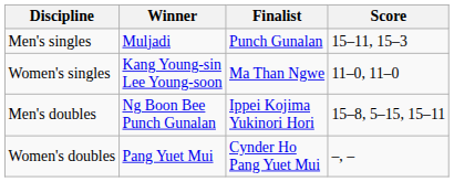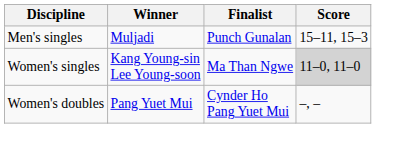Women's singles | Score: no background -> lightgrey background
- row: Men's doubles | Ng Boon Bee Punch Gunalan | Ippei Kojima Yukinori Hori | 15–8, 5–15, 15–11
